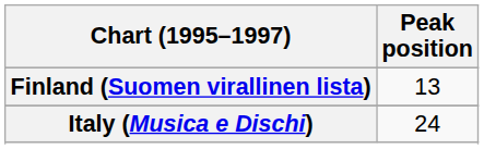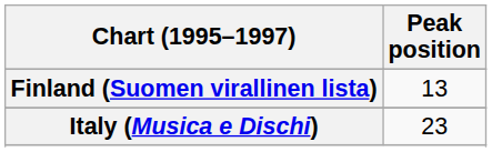Italy (Musica e Dischi) | Peak position: 24 -> 23
